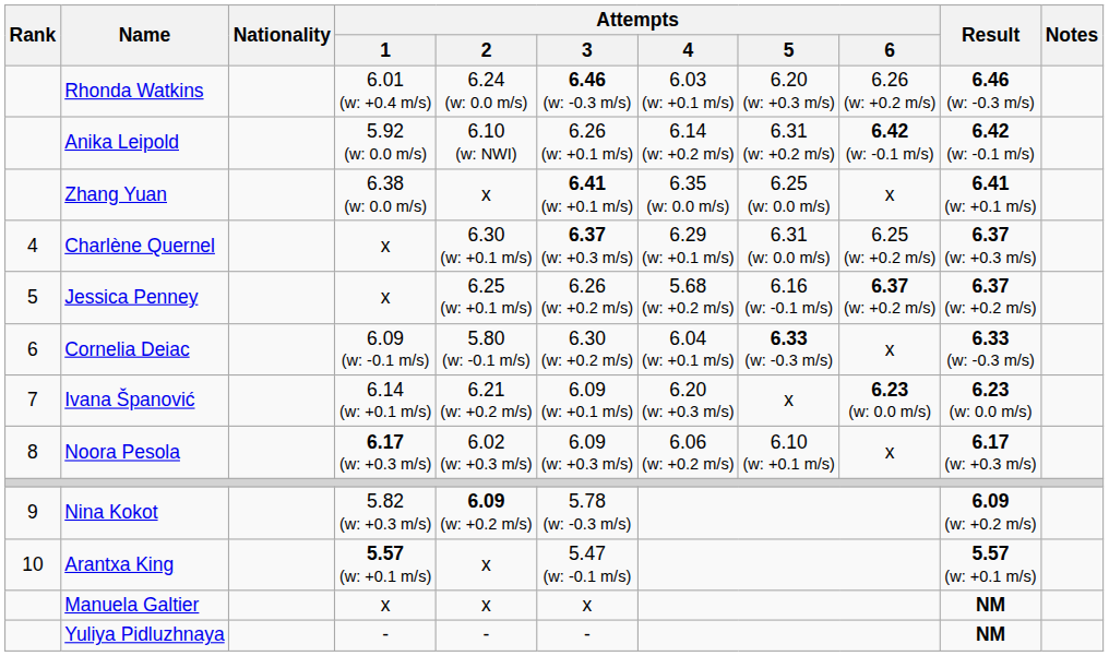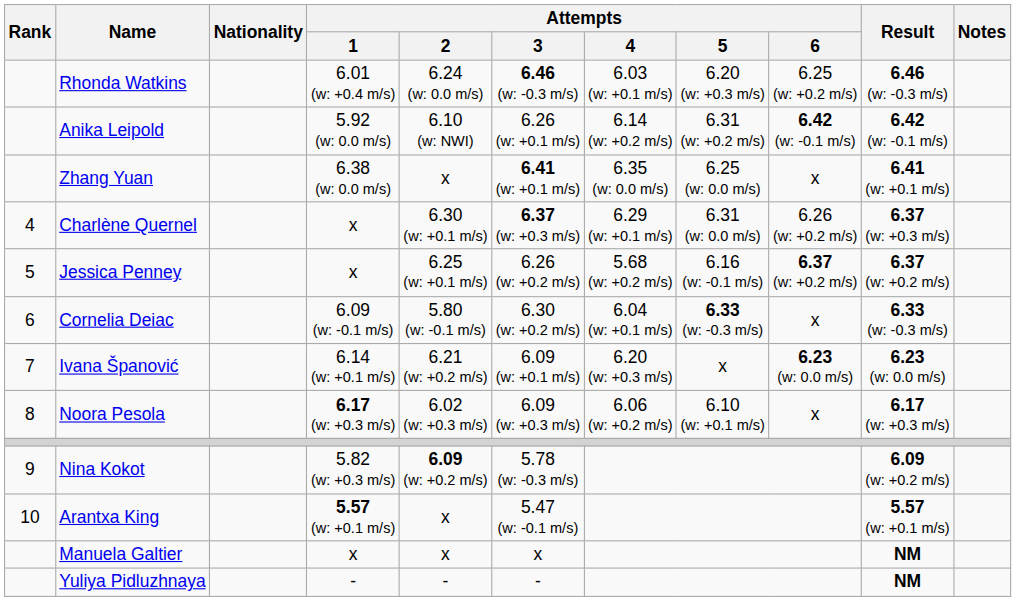Rhonda Watkins | Attempts / 6: 6.26 (w: +0.2 m/s) -> 6.25 (w: +0.2 m/s)
Charlène Quernel | Attempts / 6: 6.25 (w: +0.2 m/s) -> 6.26 (w: +0.2 m/s)
